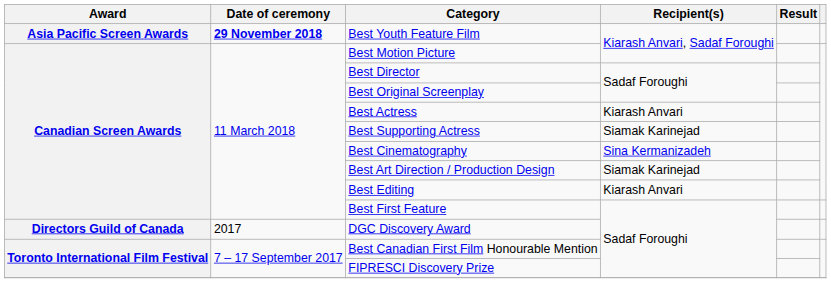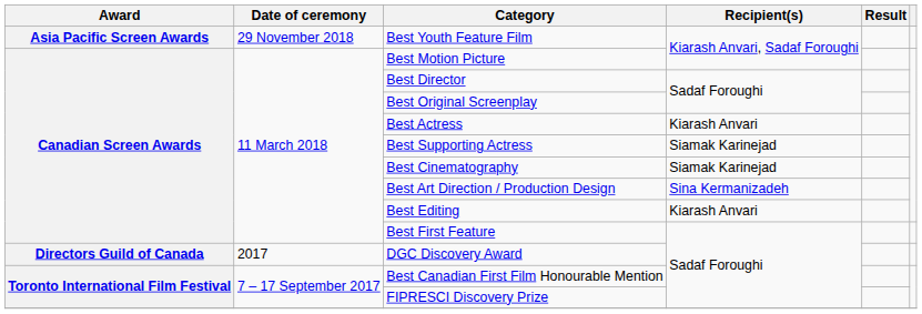Best Youth Feature Film | Date of ceremony: bold -> normal
Best Cinematography | Recipient(s): Sina Kermanizadeh -> Siamak Karinejad
Best Art Direction / Production Design | Recipient(s): Siamak Karinejad -> Sina Kermanizadeh
